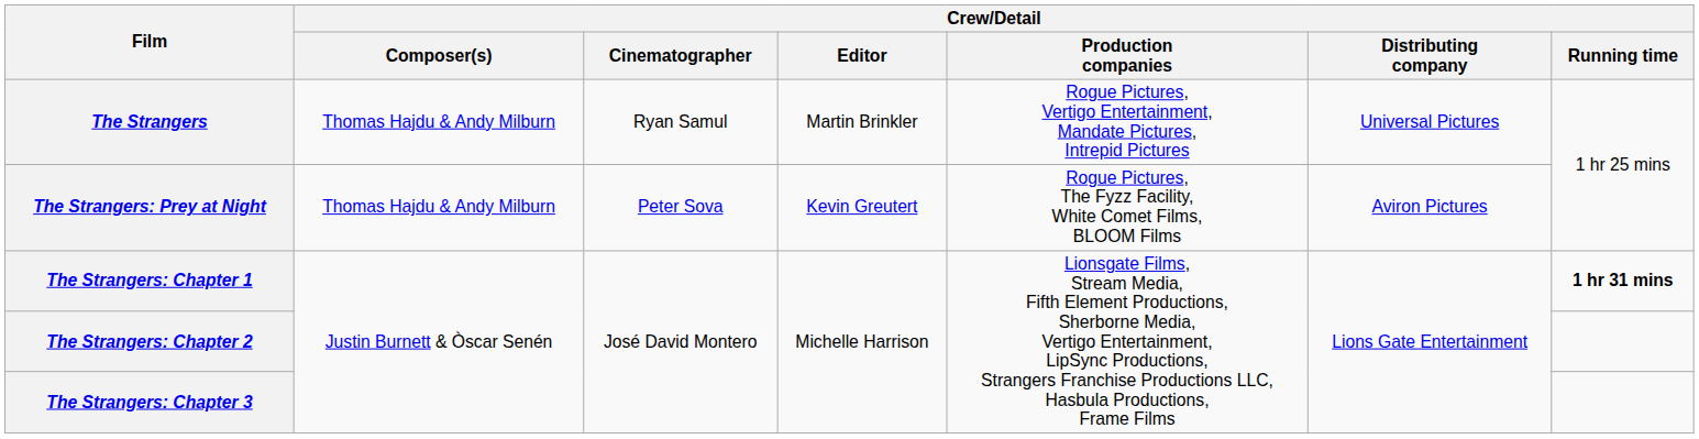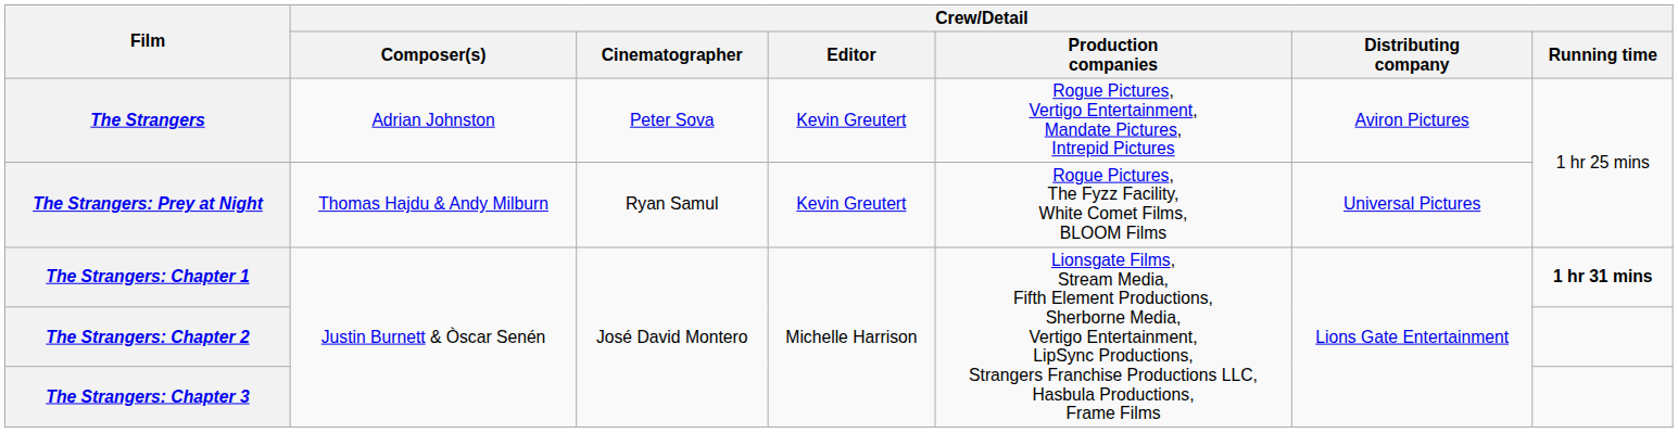The Strangers | Crew/Detail / Composer(s): Thomas Hajdu & Andy Milburn -> Adrian Johnston
The Strangers | Crew/Detail / Cinematographer: Ryan Samul -> Peter Sova
The Strangers | Crew/Detail / Editor: Martin Brinkler -> Kevin Greutert
The Strangers | Crew/Detail / Distributing company: Universal Pictures -> Aviron Pictures
The Strangers: Prey at Night | Crew/Detail / Cinematographer: Peter Sova -> Ryan Samul
The Strangers: Prey at Night | Crew/Detail / Distributing company: Aviron Pictures -> Universal Pictures
